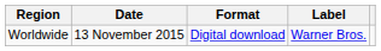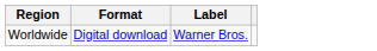- column: Date | 13 November 2015
